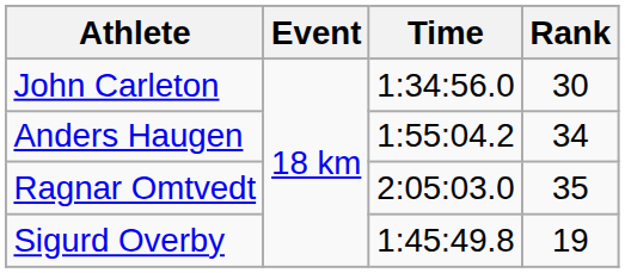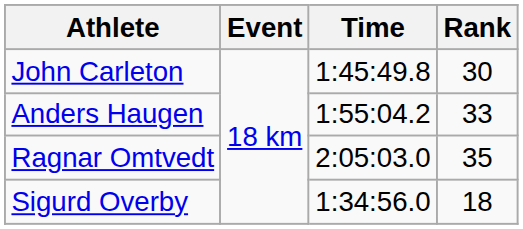John Carleton | Time: 1:34:56.0 -> 1:45:49.8
Anders Haugen | Rank: 34 -> 33
Sigurd Overby | Time: 1:45:49.8 -> 1:34:56.0
Sigurd Overby | Rank: 19 -> 18
